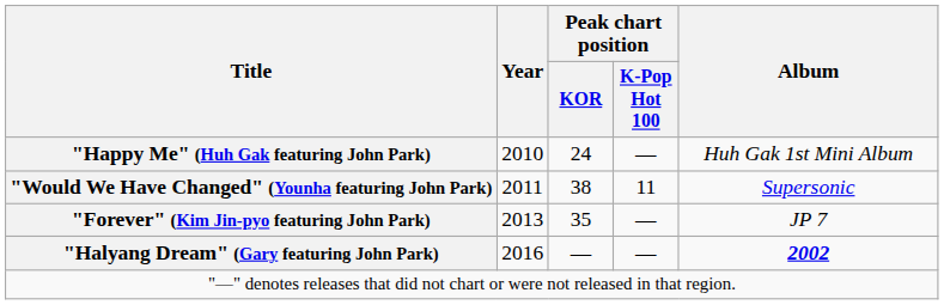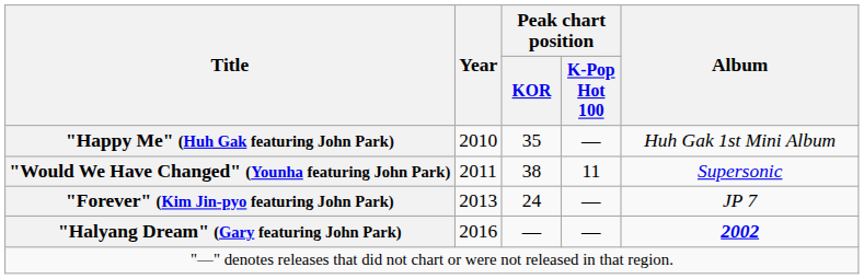"Happy Me" (Huh Gak featuring John Park) | Peak chart position / KOR: 24 -> 35
"Forever" (Kim Jin-pyo featuring John Park) | Peak chart position / KOR: 35 -> 24
